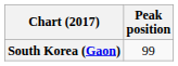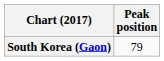South Korea (Gaon) | Peak position: 99 -> 79
